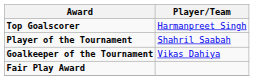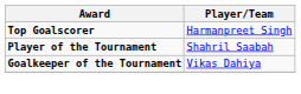- row: Fair Play Award
